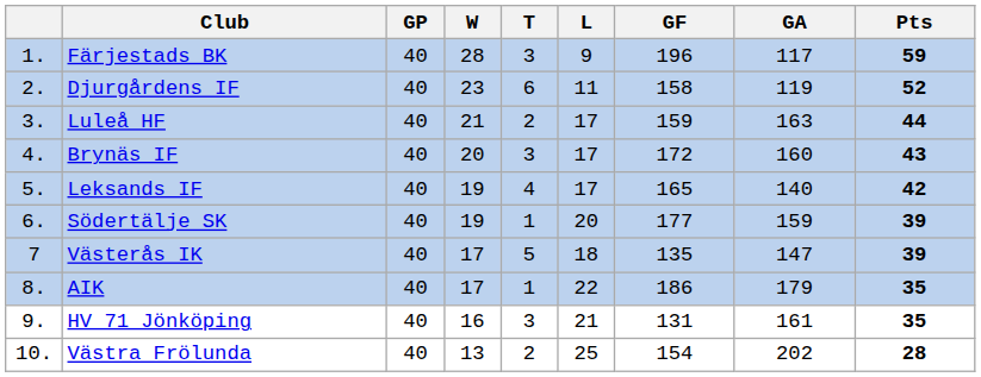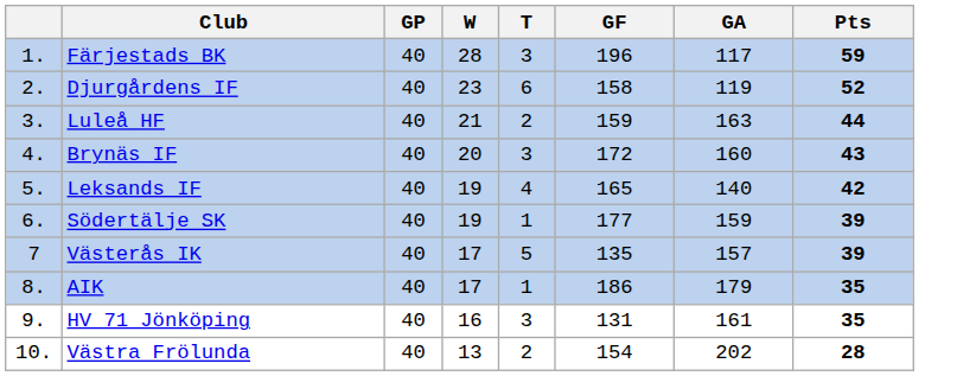- column: L | 9 | 11 | 17 | 17 | 17 | 20 | 18 | 22 | 21 | 25
Västerås IK | GA: 147 -> 157
